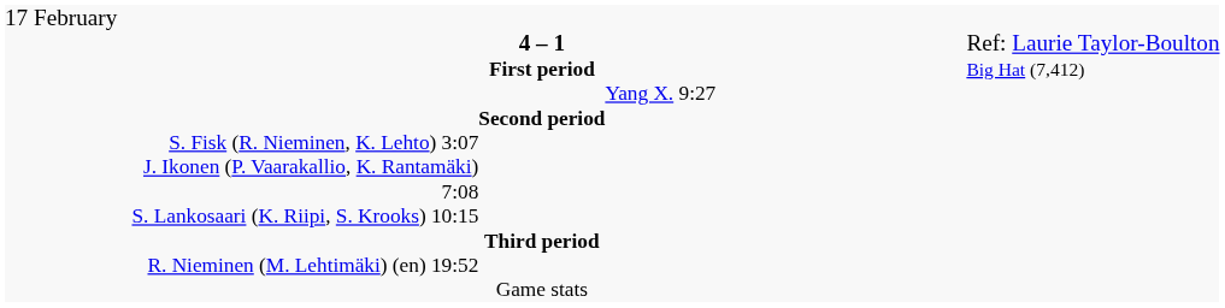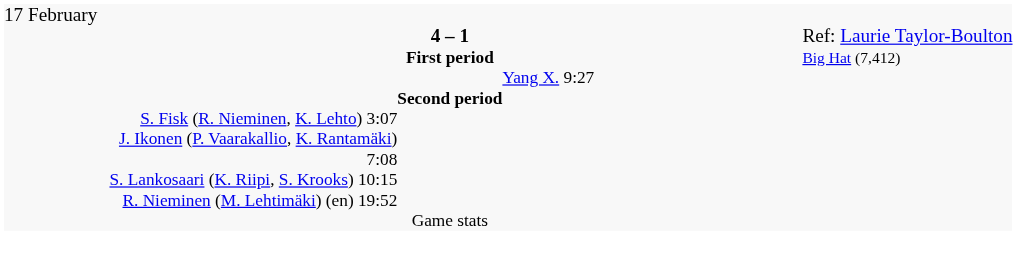- row: Third period
